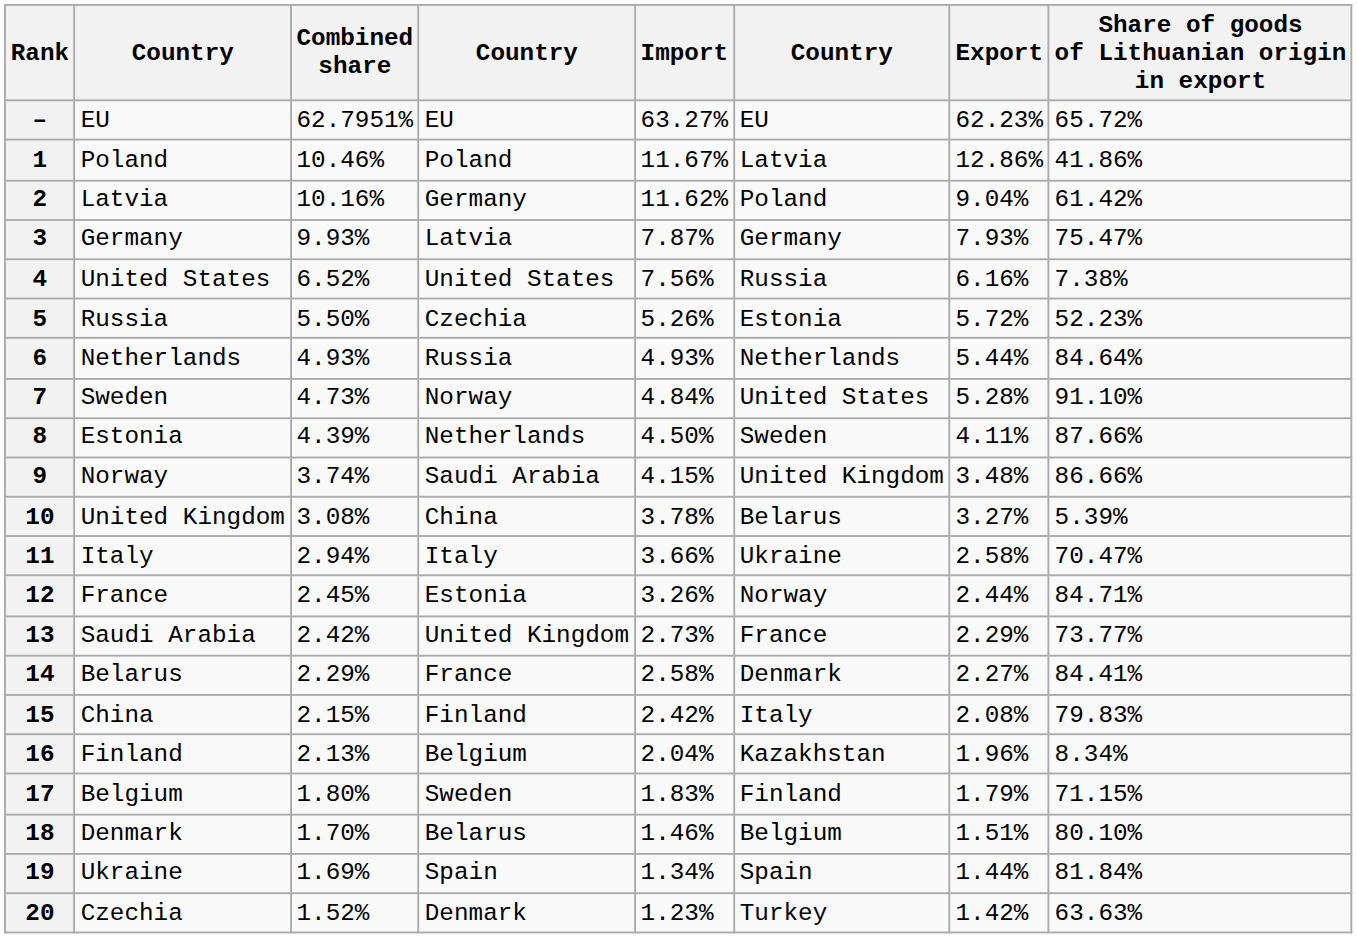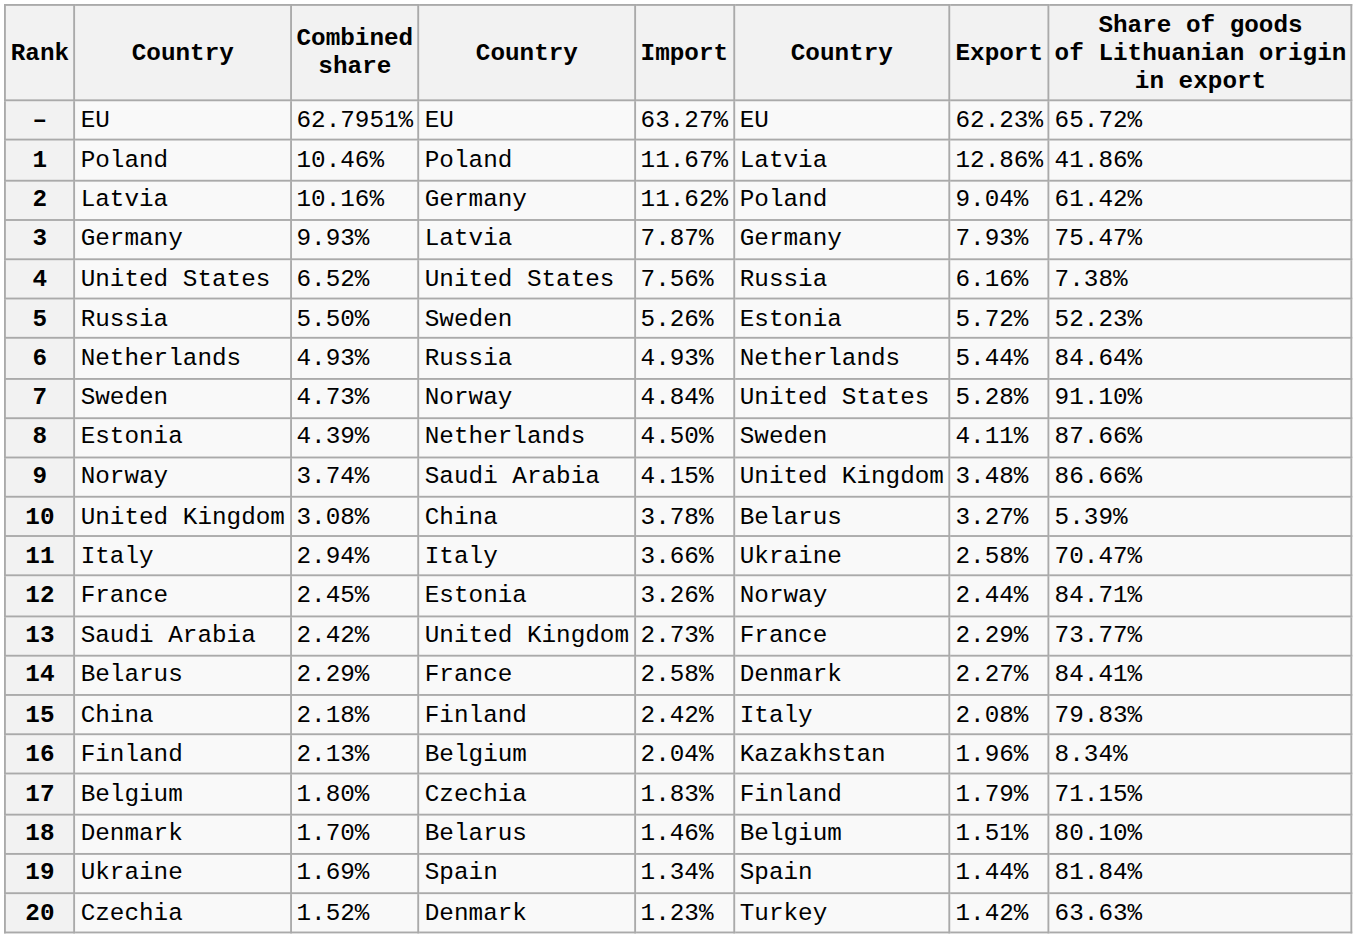5 | column 4: Czechia -> Sweden
15 | Combined share: 2.15% -> 2.18%
17 | column 4: Sweden -> Czechia
